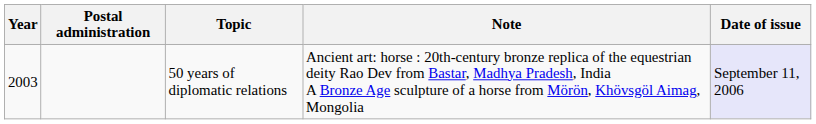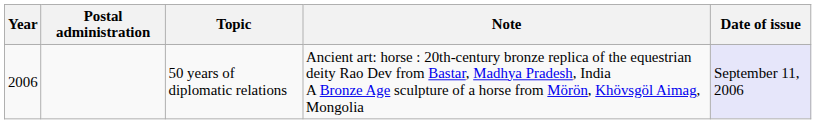50 years of diplomatic relations | Year: 2003 -> 2006
